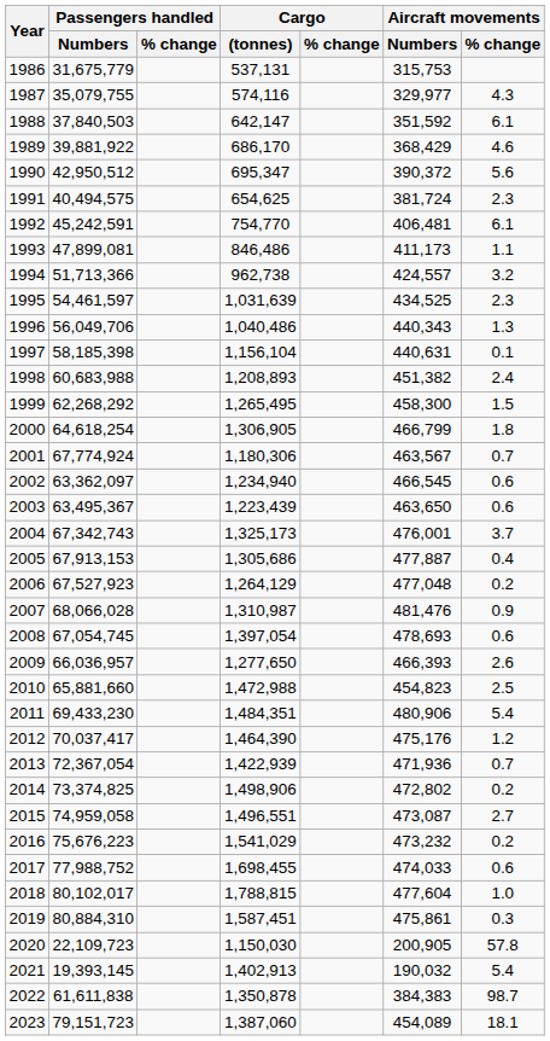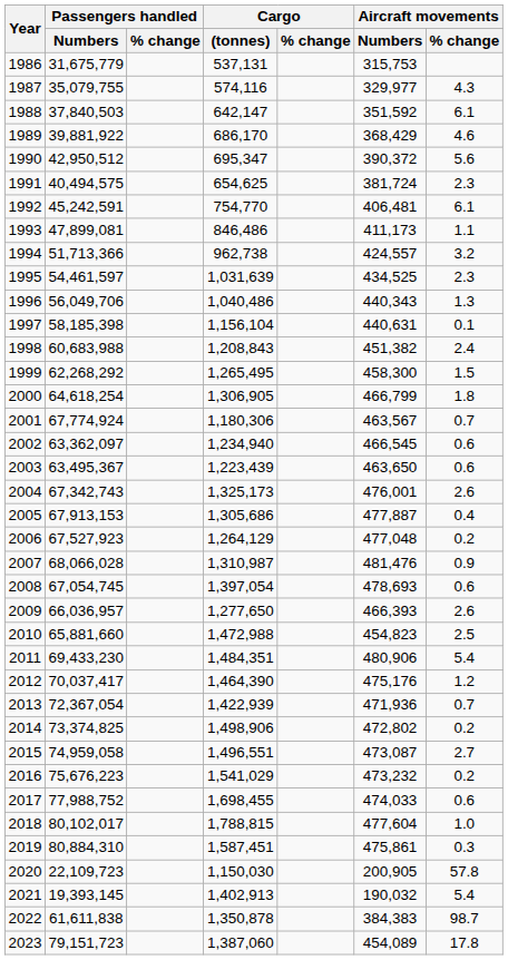1998 | Cargo / (tonnes): 1,208,893 -> 1,208,843
2004 | Aircraft movements / % change: 3.7 -> 2.6
2023 | Aircraft movements / % change: 18.1 -> 17.8
